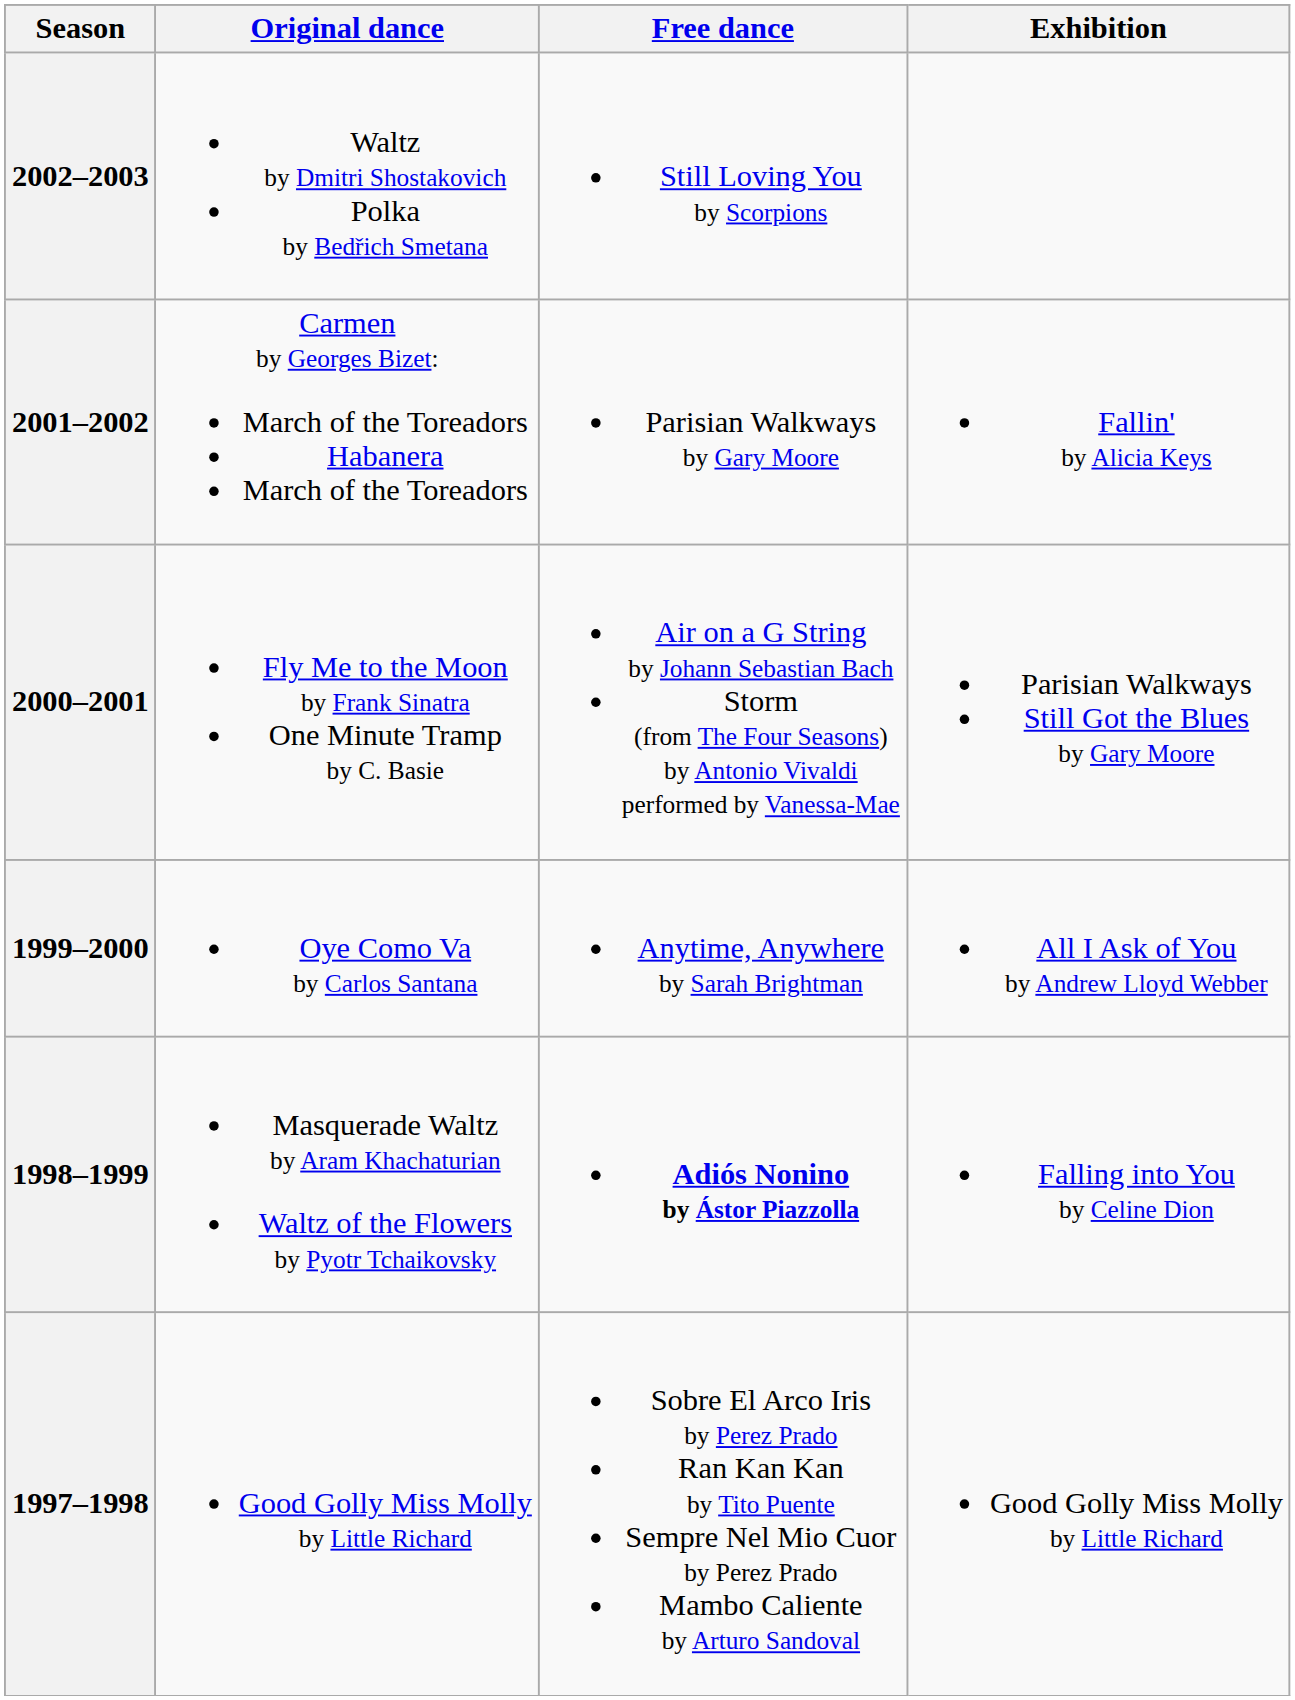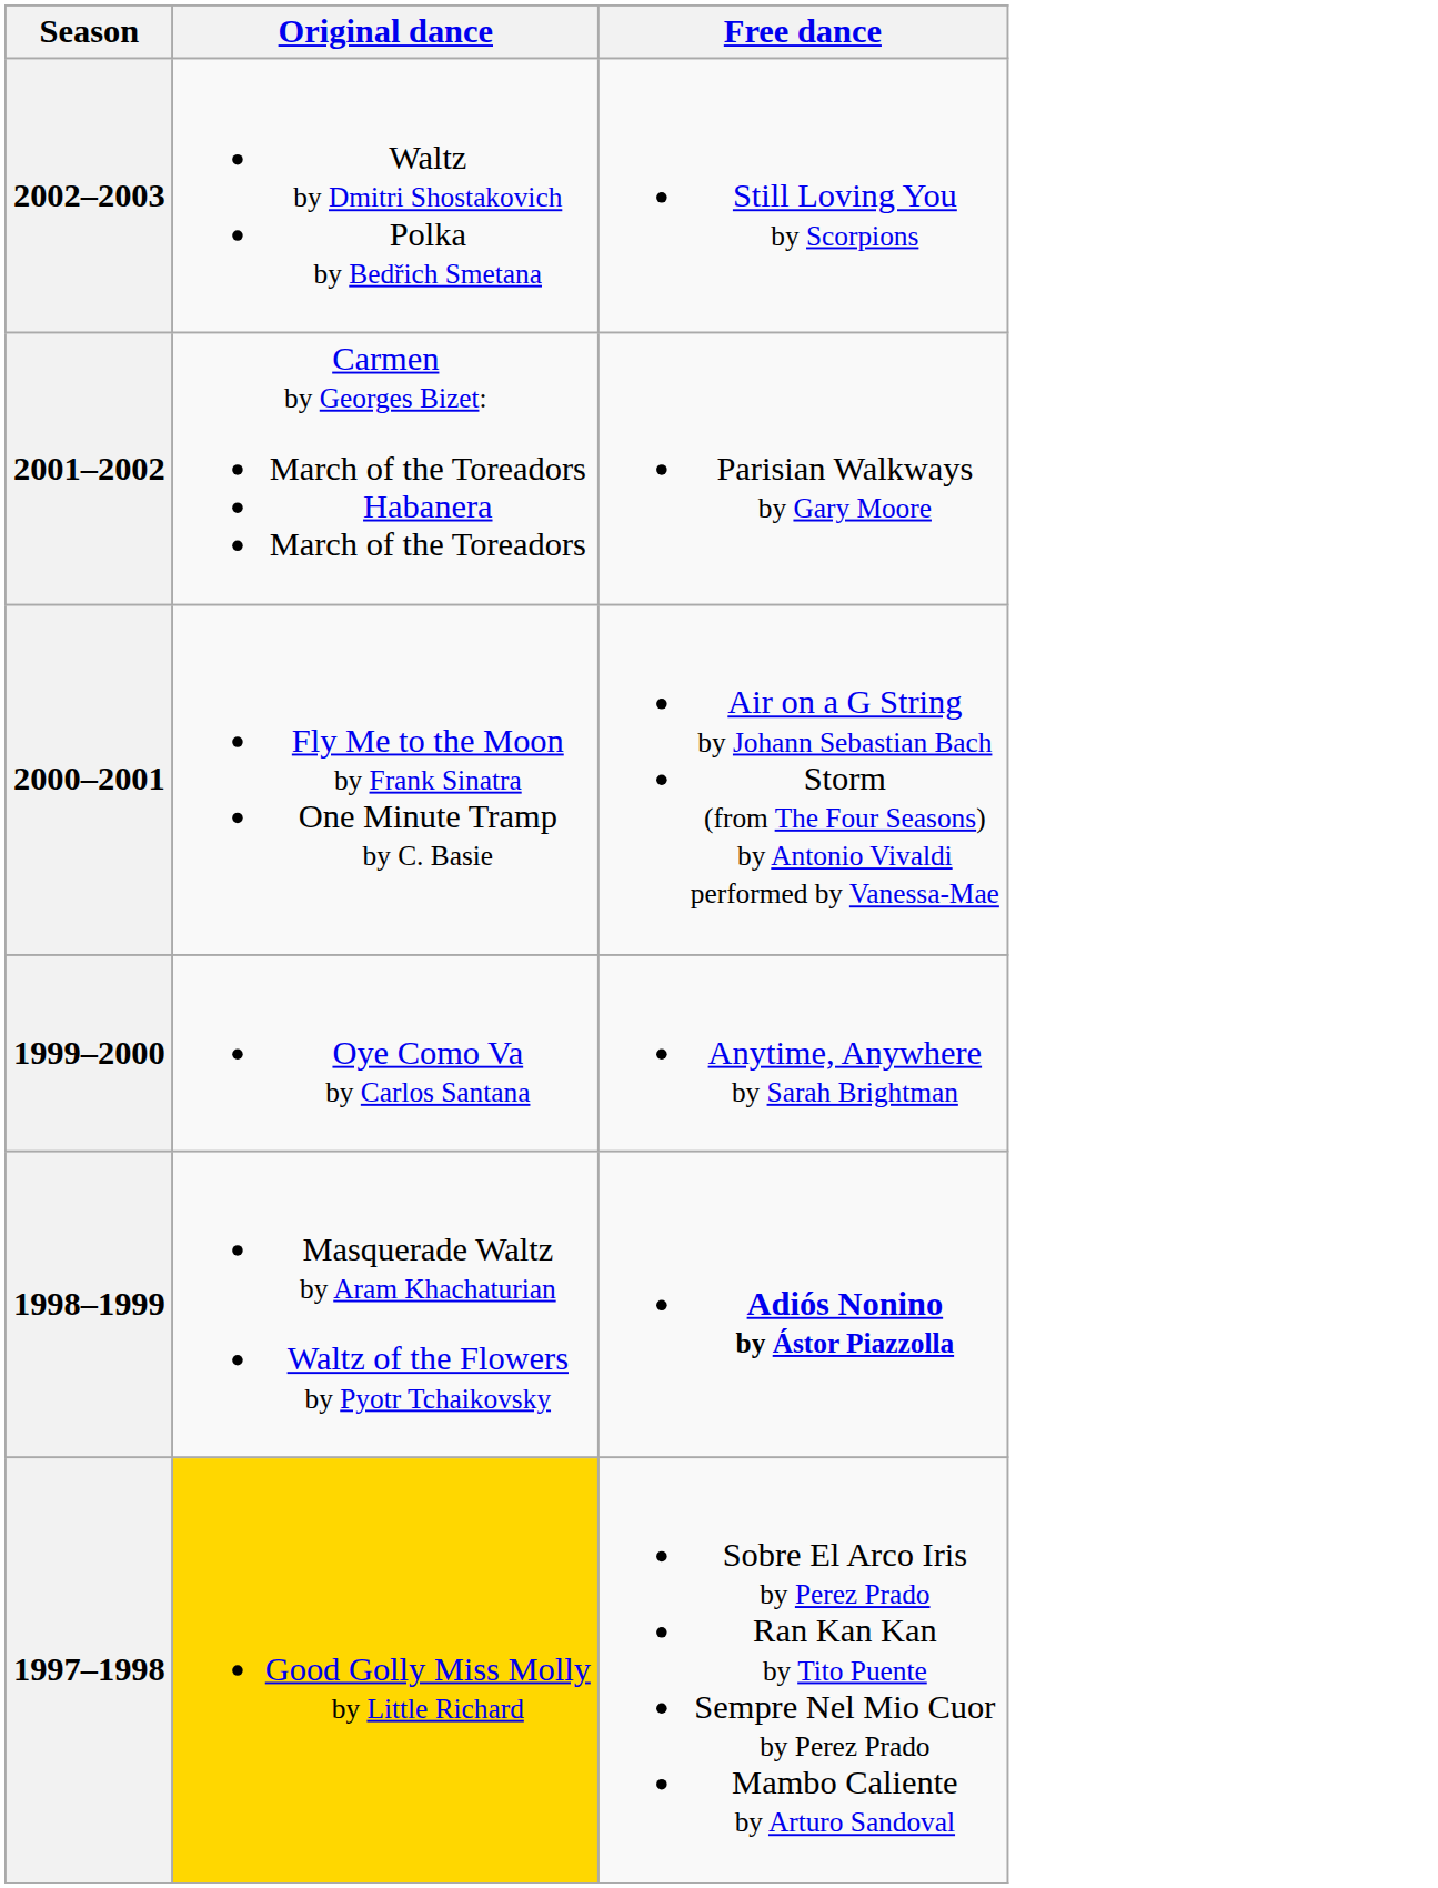- column: Exhibition | Fallin' by Alicia Keys | Parisian Walkways Still Got the Blues by Gary Moore | All I Ask of You by Andrew Lloyd Webber | Falling into You by Celine Dion | Good Golly Miss Molly by Little Richard
1997–1998 | Original dance: no background -> gold background
